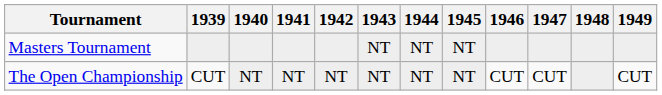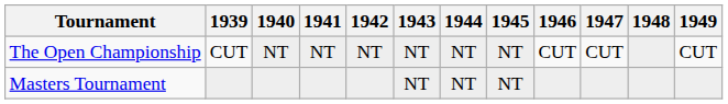rows swapped: Masters Tournament <-> The Open Championship
